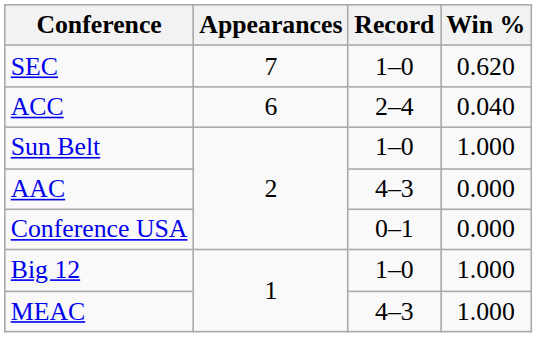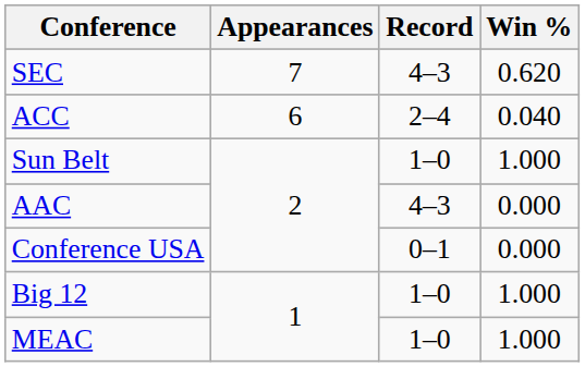SEC | Record: 1–0 -> 4–3
MEAC | Record: 4–3 -> 1–0
